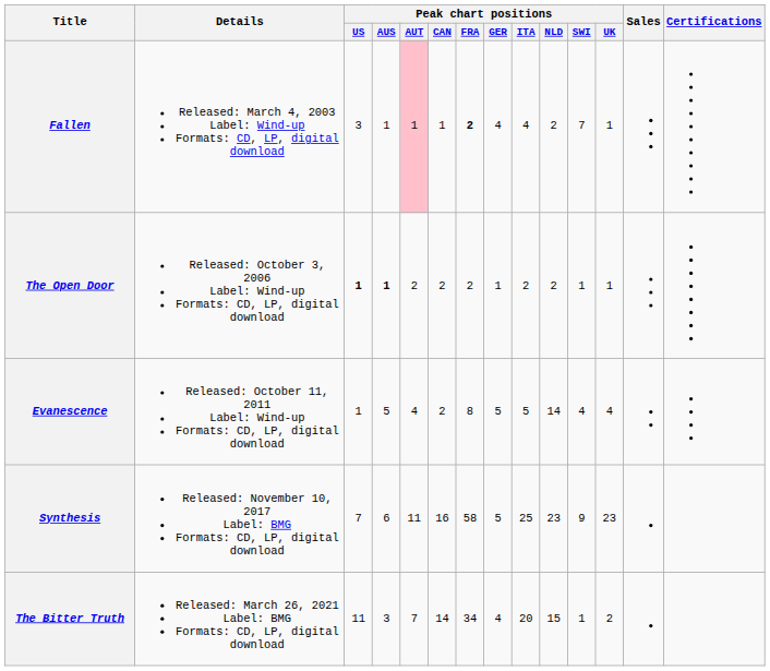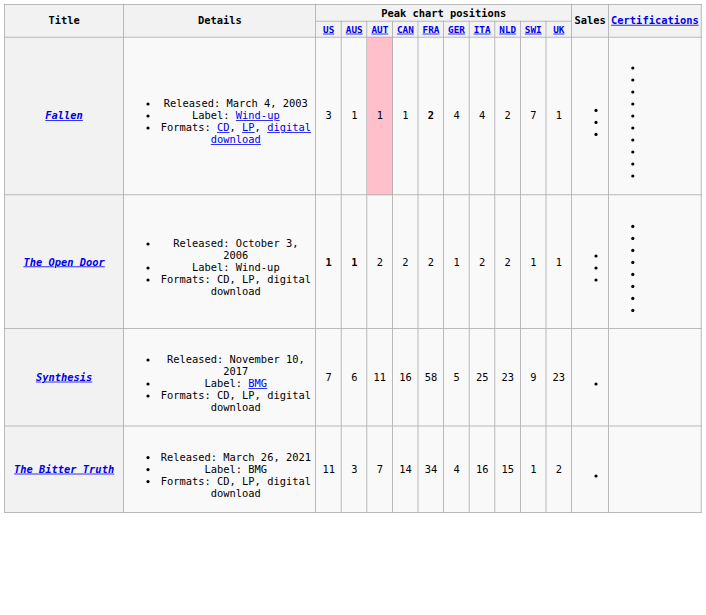- row: Evanescence | Released: October 11, 2011 Label: Wind-up Formats: CD, LP, digital download | 1 | 5 | 4 | 2 | 8 | 5 | 5 | 14 | 4 | 4
The Bitter Truth | Peak chart positions / ITA: 20 -> 16
